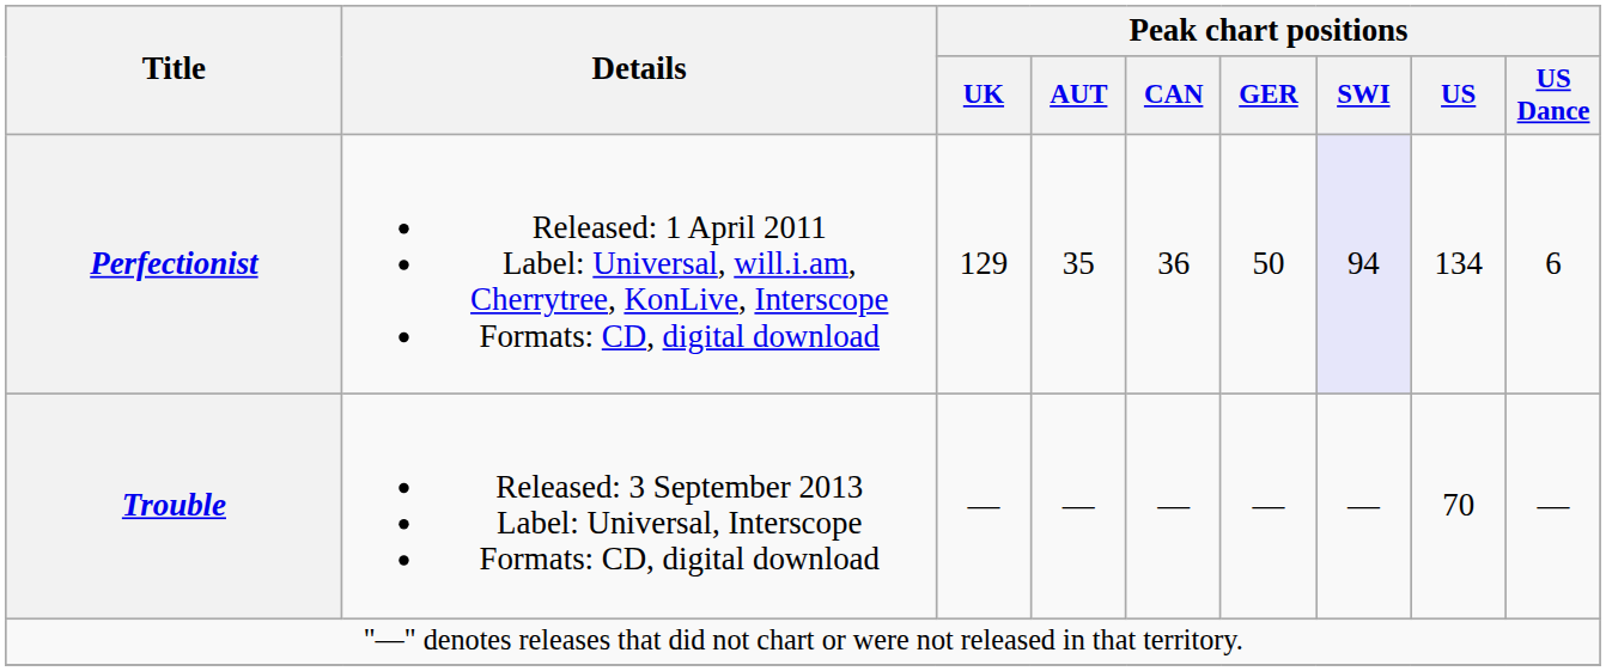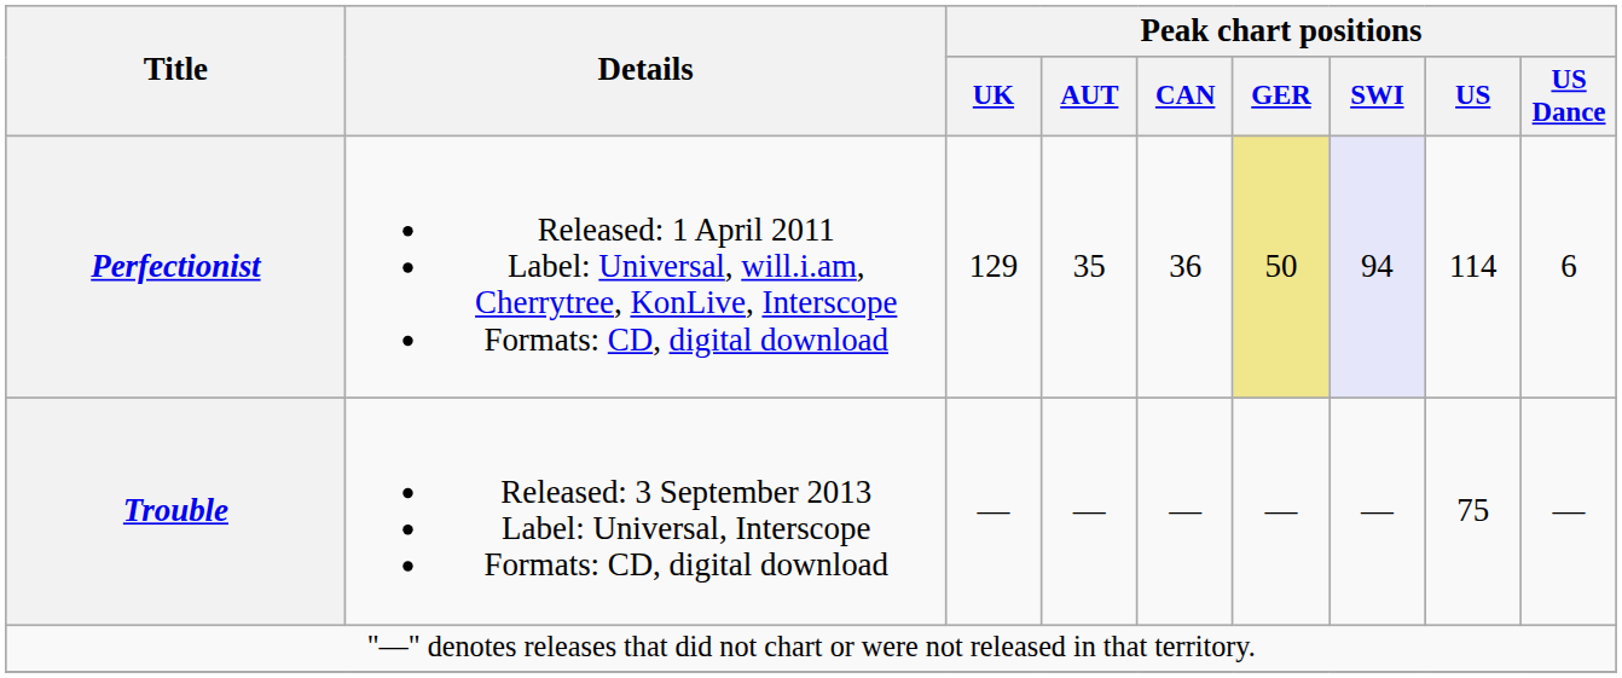Perfectionist | Peak chart positions / GER: no background -> khaki background
Perfectionist | Peak chart positions / US: 134 -> 114
Trouble | Peak chart positions / US: 70 -> 75
